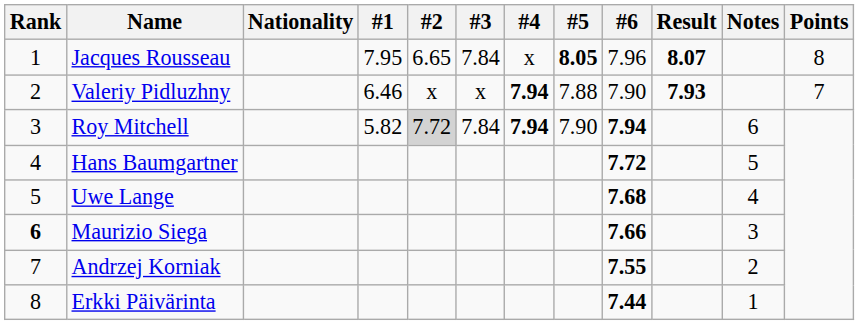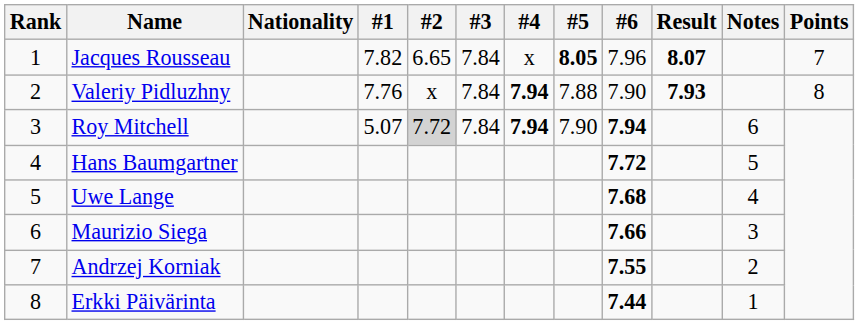Jacques Rousseau | #1: 7.95 -> 7.82
Jacques Rousseau | Points: 8 -> 7
Valeriy Pidluzhny | #1: 6.46 -> 7.76
Valeriy Pidluzhny | #3: x -> 7.84
Valeriy Pidluzhny | Points: 7 -> 8
Roy Mitchell | #1: 5.82 -> 5.07
Maurizio Siega | Rank: bold -> normal
